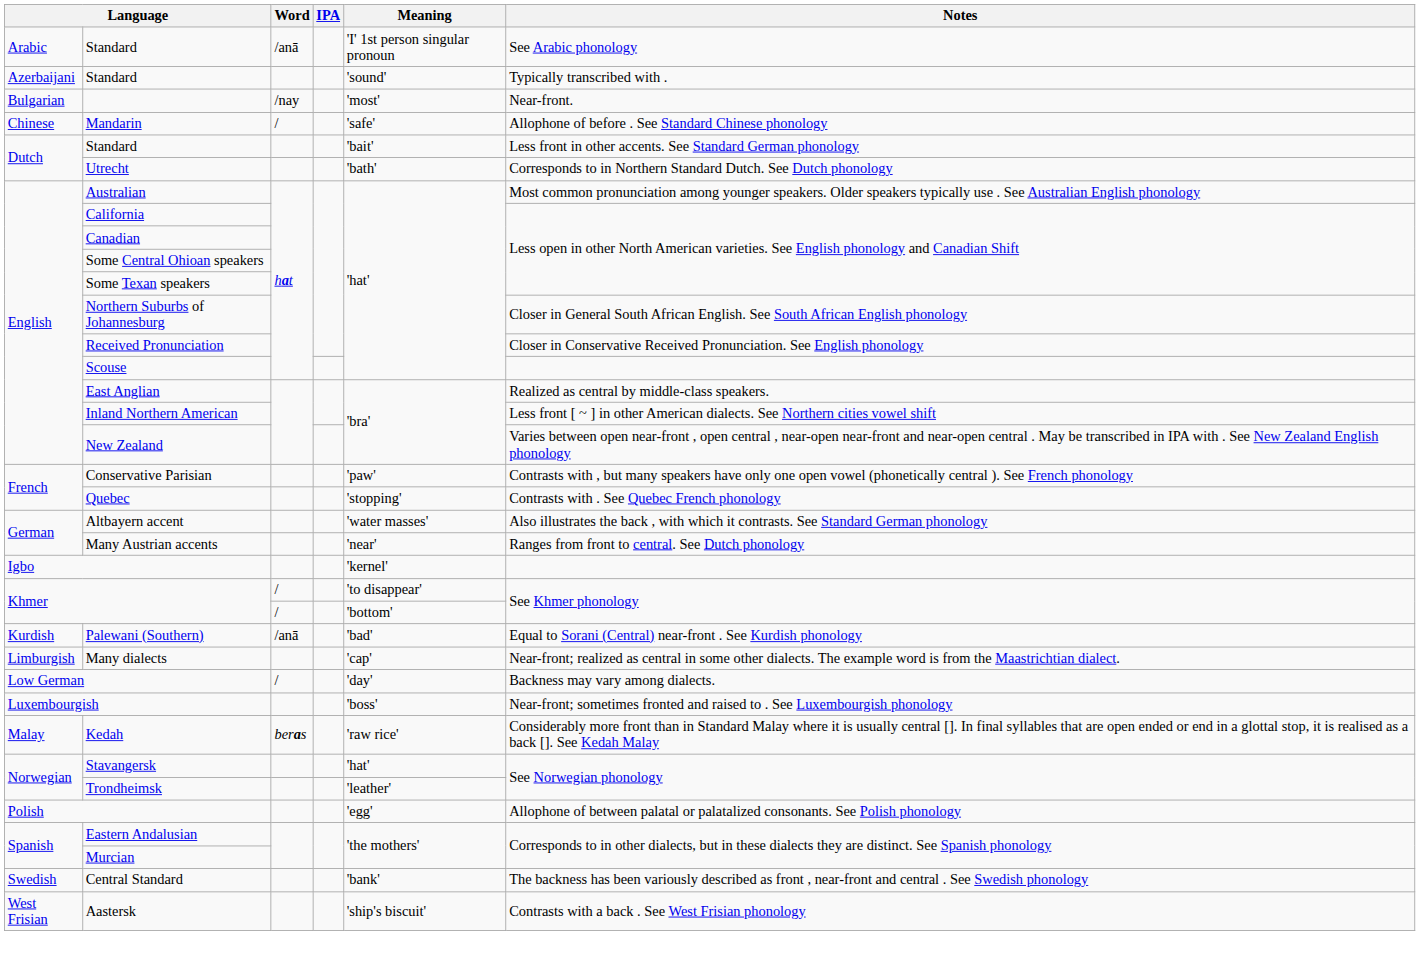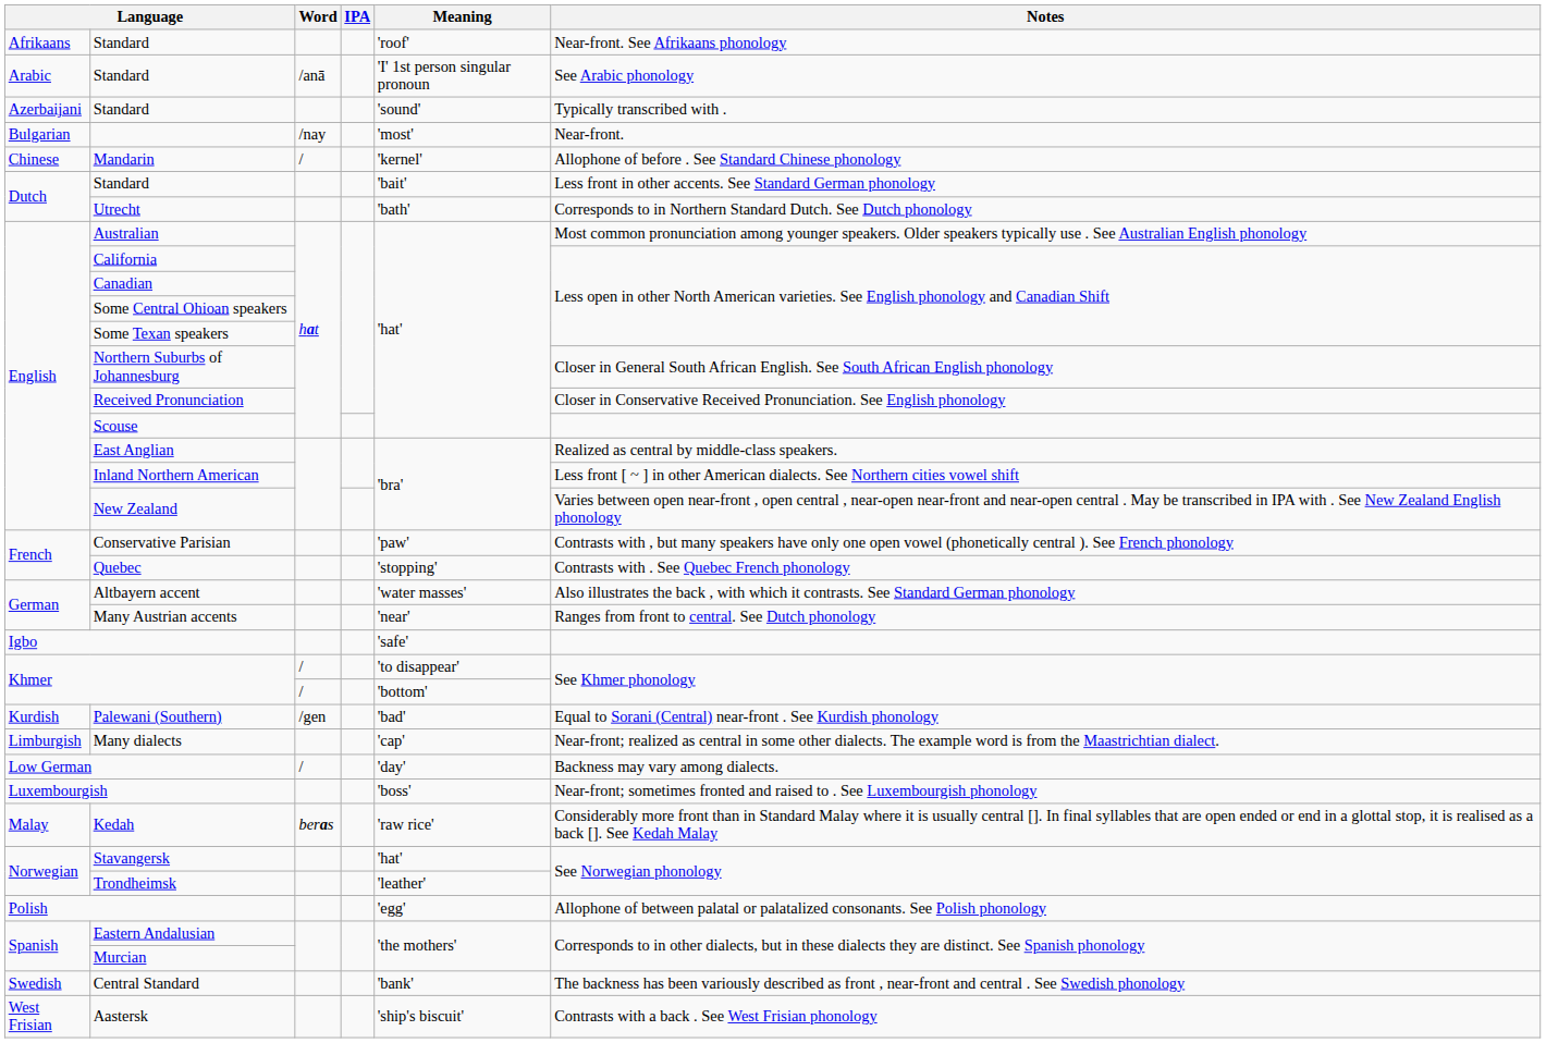+ row: Afrikaans | Standard | 'roof' | Near-front. See Afrikaans phonology
Mandarin | Meaning: 'safe' -> 'kernel'
Igbo | Meaning: 'kernel' -> 'safe'
Palewani (Southern) | Word: /anā -> /gen
